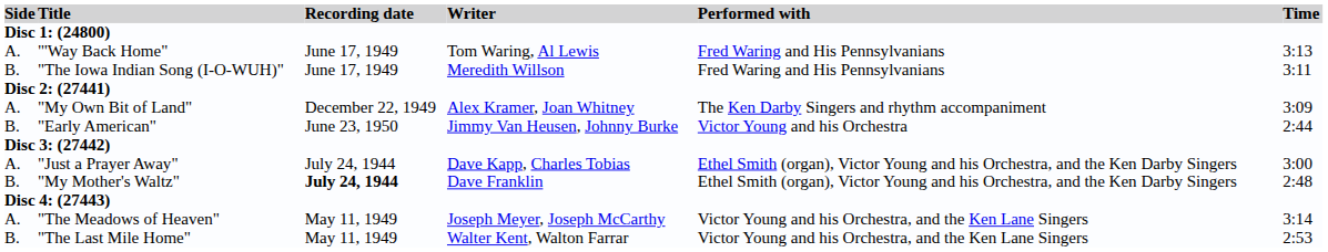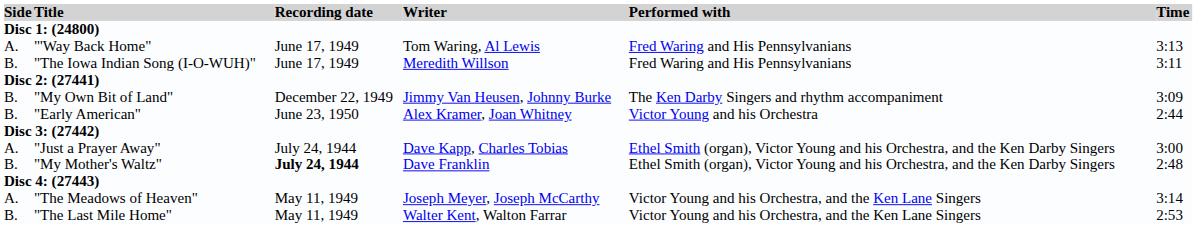"My Own Bit of Land" | Side: A. -> B.
"My Own Bit of Land" | Writer: Alex Kramer, Joan Whitney -> Jimmy Van Heusen, Johnny Burke
"Early American" | Writer: Jimmy Van Heusen, Johnny Burke -> Alex Kramer, Joan Whitney
